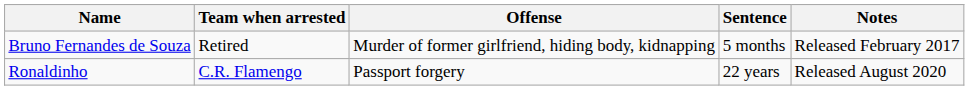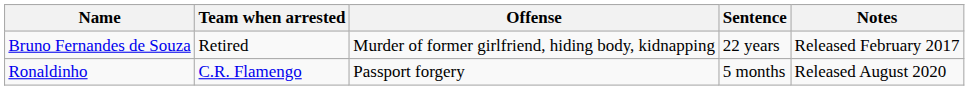Bruno Fernandes de Souza | Sentence: 5 months -> 22 years
Ronaldinho | Sentence: 22 years -> 5 months
